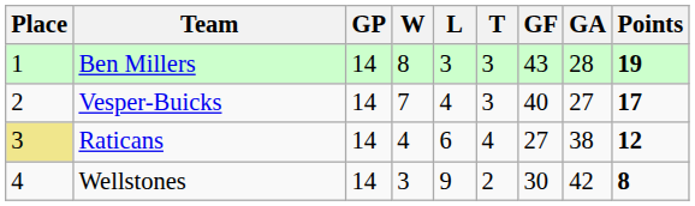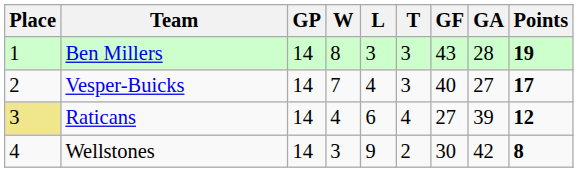Raticans | GA: 38 -> 39
